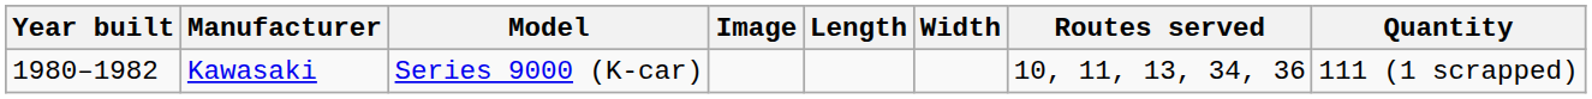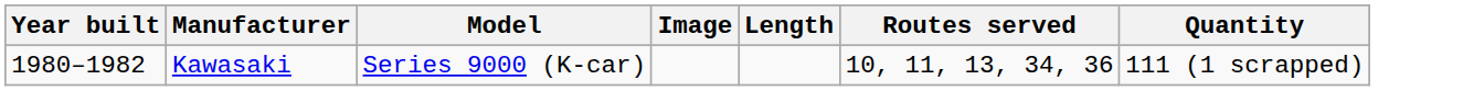- column: Width
